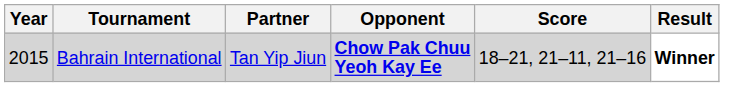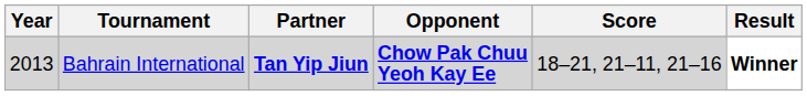Bahrain International | Year: 2015 -> 2013
Bahrain International | Partner: normal -> bold
